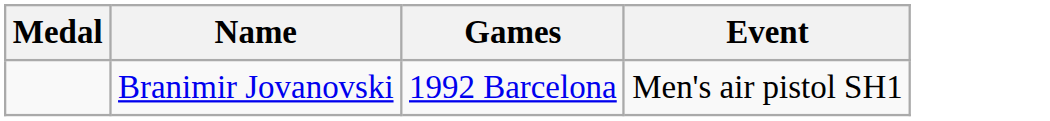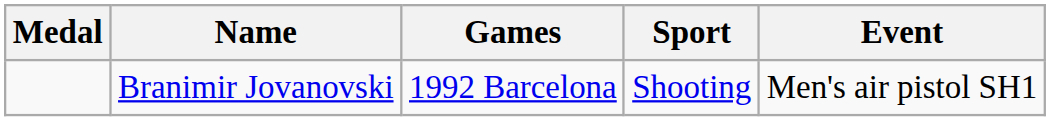+ column: Sport | Shooting
